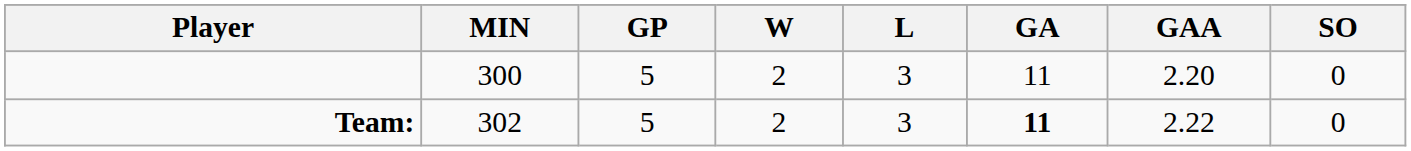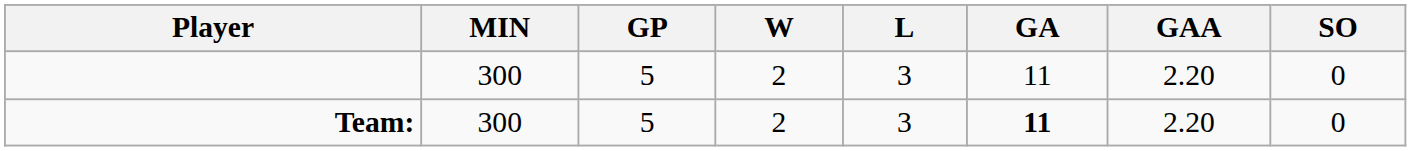Team: | MIN: 302 -> 300
Team: | GAA: 2.22 -> 2.20
